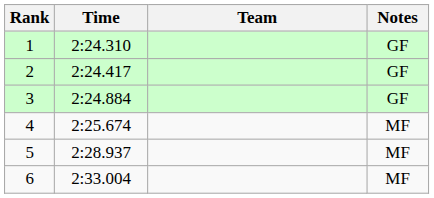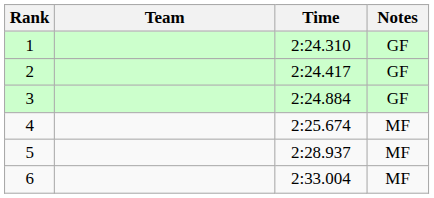columns swapped: Team <-> Time
